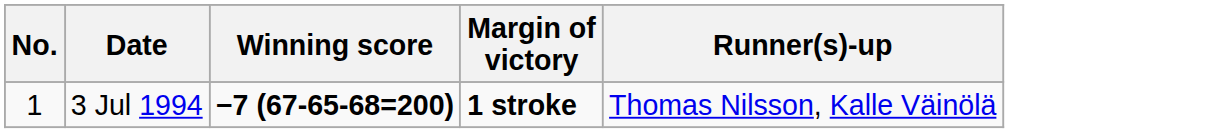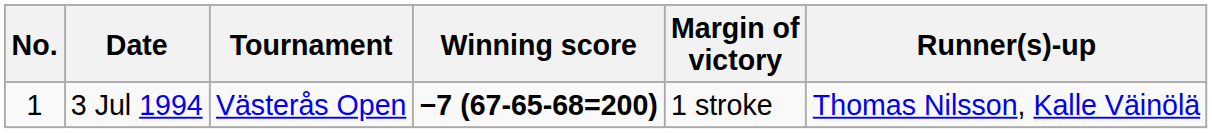+ column: Tournament | Västerås Open
3 Jul 1994 | Margin of victory: bold -> normal
